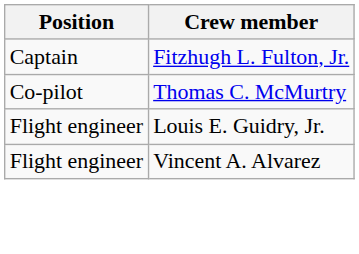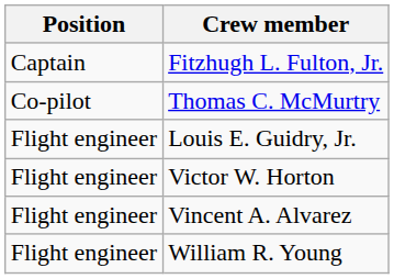+ row: Flight engineer | Victor W. Horton
+ row: Flight engineer | William R. Young
